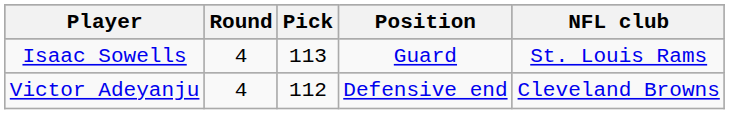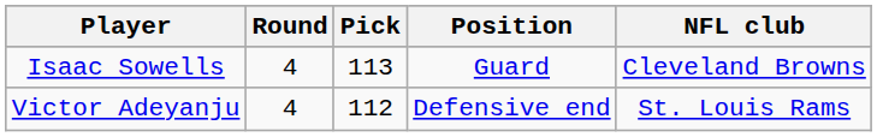Isaac Sowells | NFL club: St. Louis Rams -> Cleveland Browns
Victor Adeyanju | NFL club: Cleveland Browns -> St. Louis Rams
